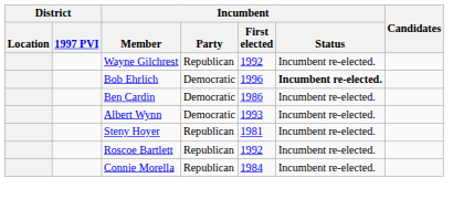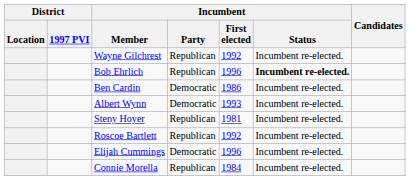Bob Ehrlich | Incumbent / Party: Democratic -> Republican
+ row: Elijah Cummings | Democratic | 1996 | Incumbent re-elected.
